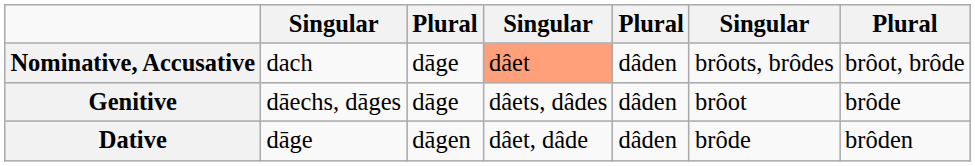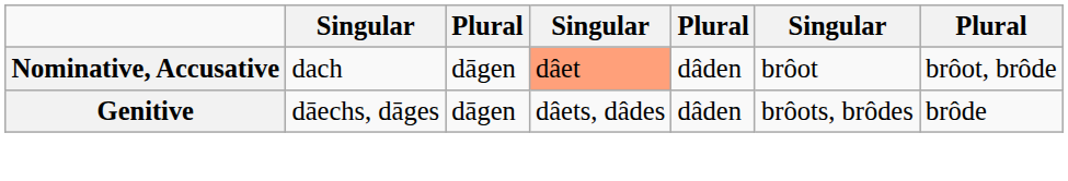Nominative, Accusative | column 3: dāge -> dāgen
Nominative, Accusative | column 6: brôots, brôdes -> brôot
Genitive | column 3: dāge -> dāgen
Genitive | column 6: brôot -> brôots, brôdes
- row: Dative | dāge | dāgen | dâet, dâde | dâden | brôde | brôden
